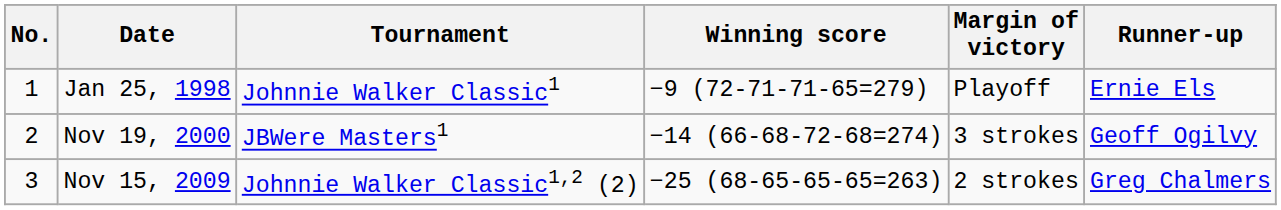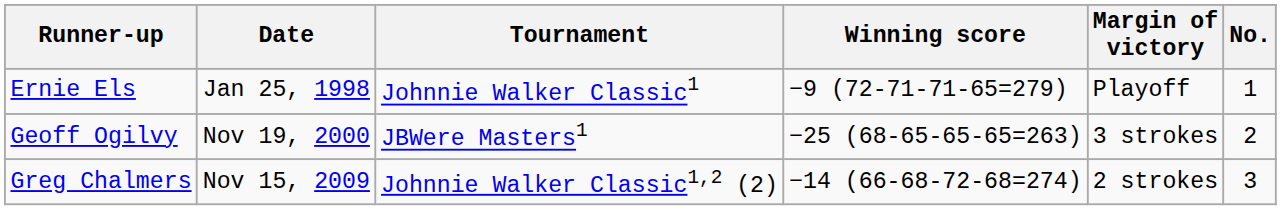columns swapped: No. <-> Runner-up
Nov 19, 2000 | Winning score: −14 (66-68-72-68=274) -> −25 (68-65-65-65=263)
Nov 15, 2009 | Winning score: −25 (68-65-65-65=263) -> −14 (66-68-72-68=274)
